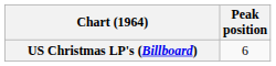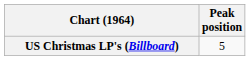US Christmas LP's (Billboard) | Peak position: 6 -> 5
